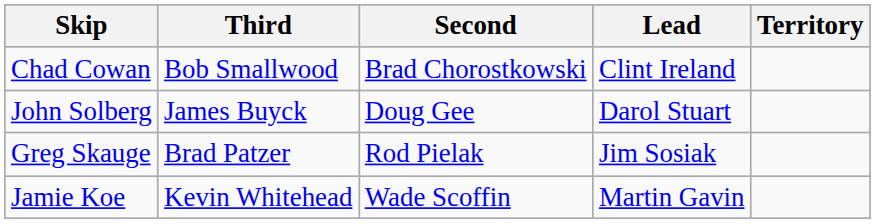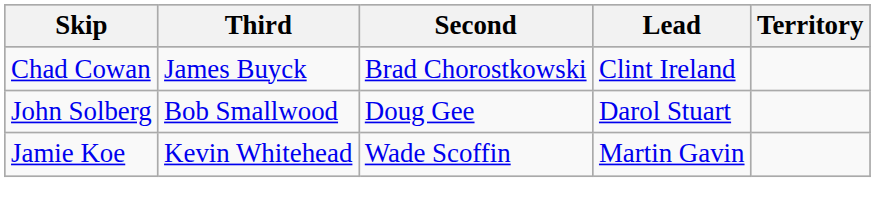Chad Cowan | Third: Bob Smallwood -> James Buyck
John Solberg | Third: James Buyck -> Bob Smallwood
- row: Greg Skauge | Brad Patzer | Rod Pielak | Jim Sosiak
